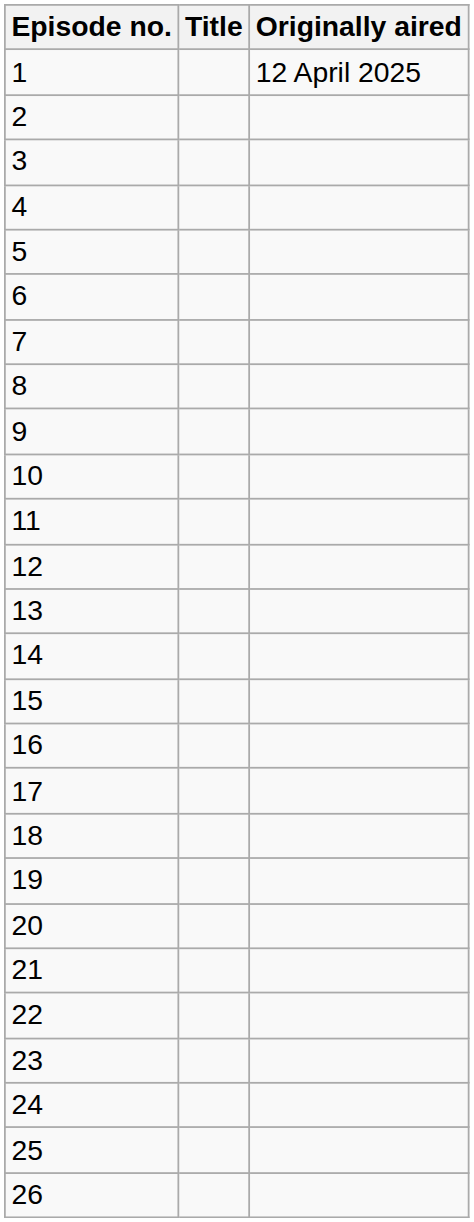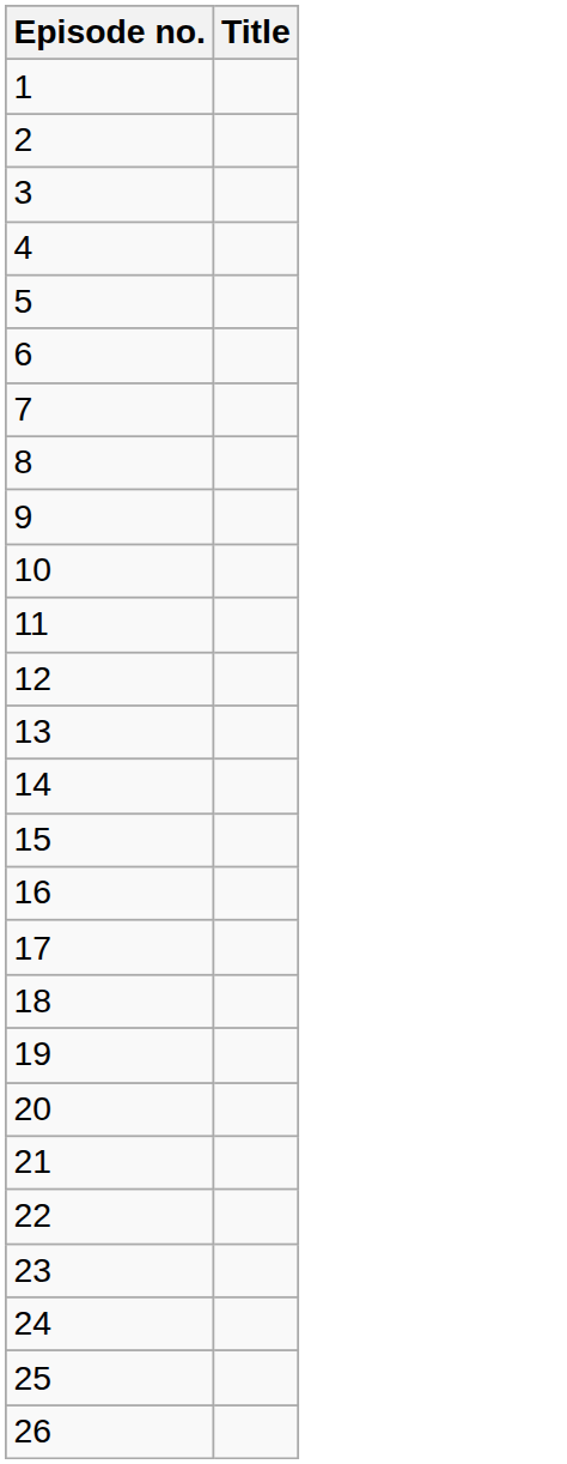- column: Originally aired | 12 April 2025
